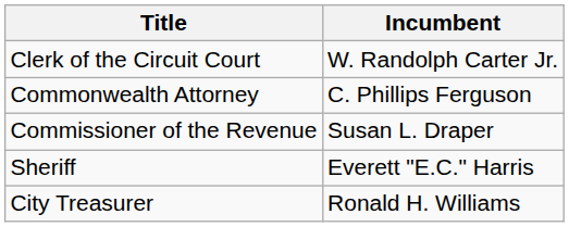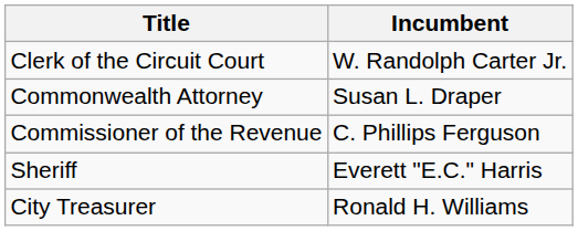Commonwealth Attorney | Incumbent: C. Phillips Ferguson -> Susan L. Draper
Commissioner of the Revenue | Incumbent: Susan L. Draper -> C. Phillips Ferguson
